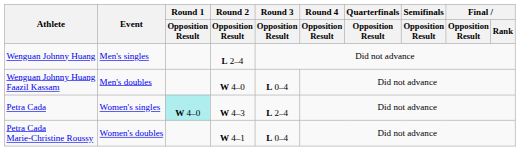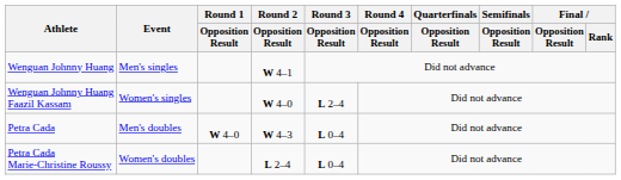Wenguan Johnny Huang | Round 2 / Opposition Result: L 2–4 -> W 4–1
Wenguan Johnny Huang Faazil Kassam | Event: Men's doubles -> Women's singles
Wenguan Johnny Huang Faazil Kassam | Round 3 / Opposition Result: L 0–4 -> L 2–4
Petra Cada | Event: Women's singles -> Men's doubles
Petra Cada | Round 1 / Opposition Result: paleturquoise background -> no background
Petra Cada | Round 3 / Opposition Result: L 2–4 -> L 0–4
Petra Cada Marie-Christine Roussy | Round 2 / Opposition Result: W 4–1 -> L 2–4
